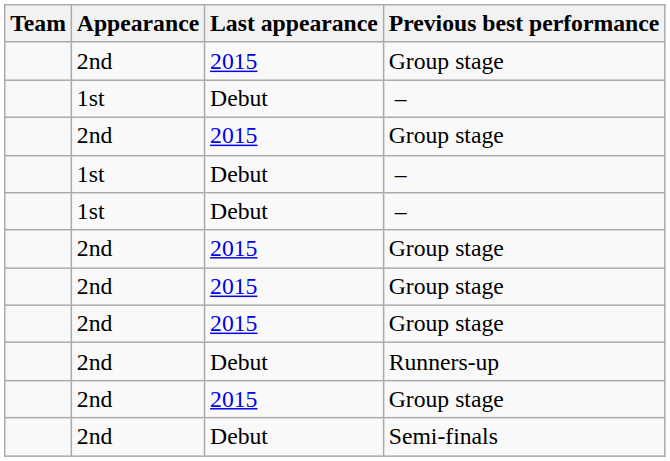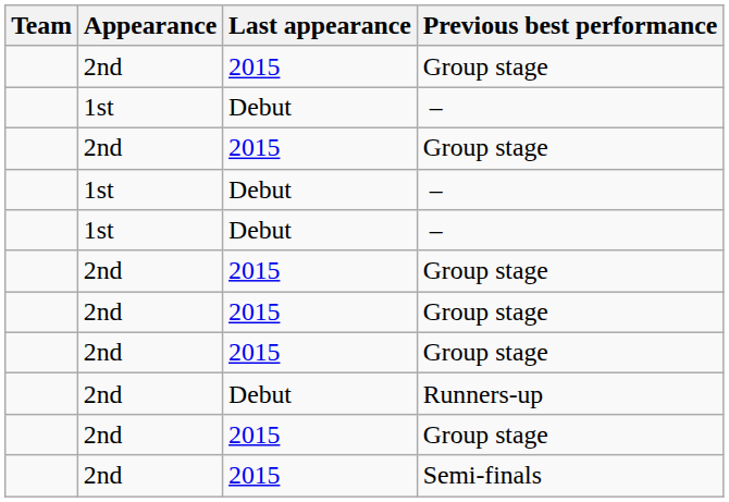Semi-finals | Last appearance: Debut -> 2015
